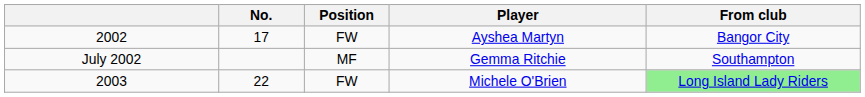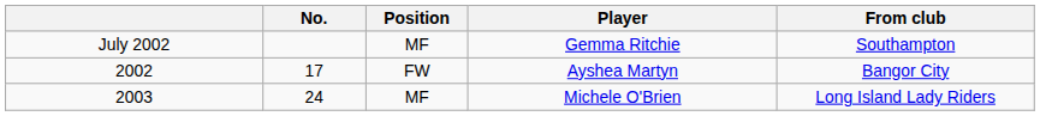rows swapped: Gemma Ritchie <-> Ayshea Martyn
Michele O'Brien | No.: 22 -> 24
Michele O'Brien | Position: FW -> MF
Michele O'Brien | From club: lightgreen background -> no background
